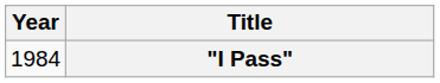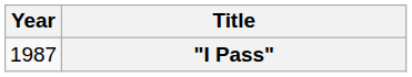"I Pass" | Year: 1984 -> 1987
